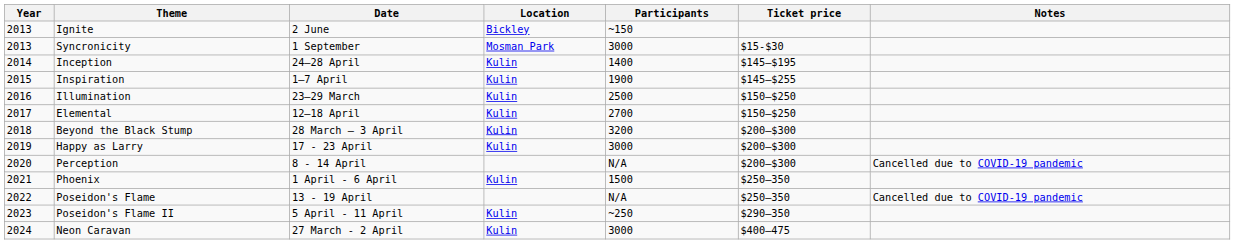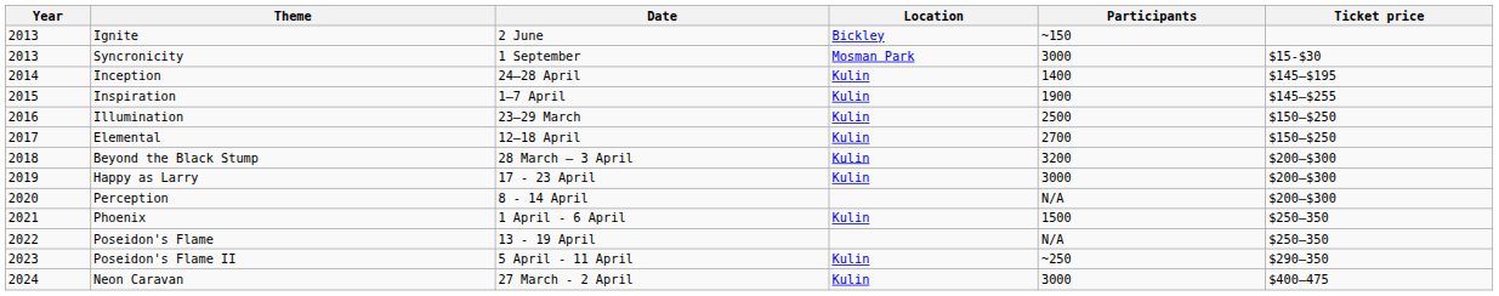- column: Notes | Cancelled due to COVID-19 pandemic | Cancelled due to COVID-19 pandemic
